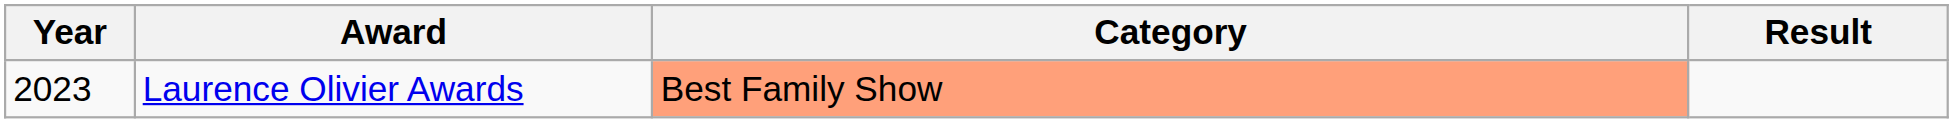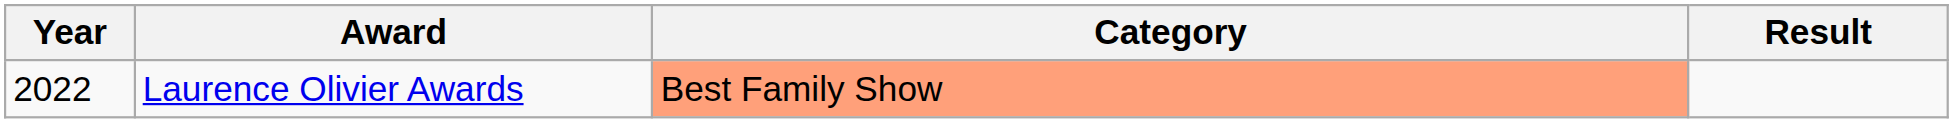Laurence Olivier Awards | Year: 2023 -> 2022
